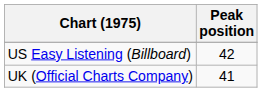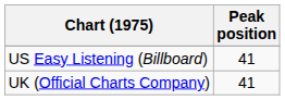US Easy Listening (Billboard) | Peak position: 42 -> 41
